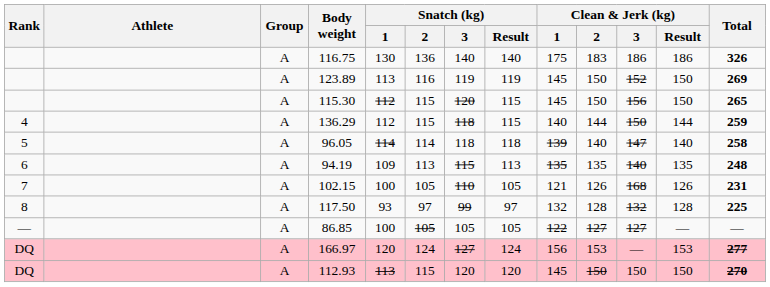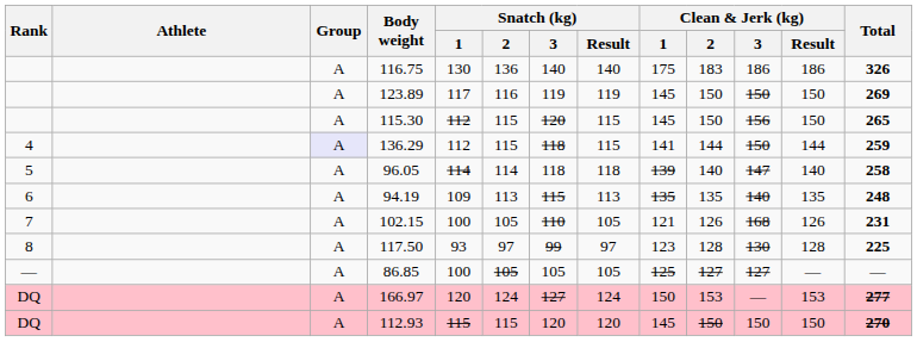123.89 | Snatch (kg) / 1: 113 -> 117
123.89 | Clean & Jerk (kg) / 3: 152 -> 150
136.29 | Group: no background -> lavender background
136.29 | Clean & Jerk (kg) / 1: 140 -> 141
117.50 | Clean & Jerk (kg) / 1: 132 -> 123
117.50 | Clean & Jerk (kg) / 3: 132 -> 130
86.85 | Clean & Jerk (kg) / 1: 122 -> 125
166.97 | Clean & Jerk (kg) / 1: 156 -> 150
112.93 | Snatch (kg) / 1: 113 -> 115
